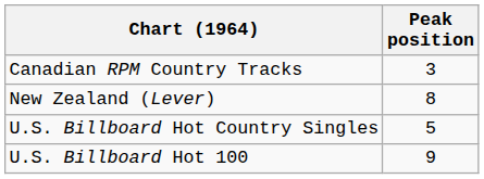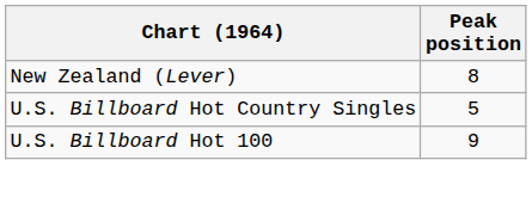- row: Canadian RPM Country Tracks | 3
